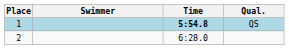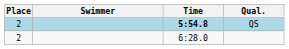QS | Place: 1 -> 2
